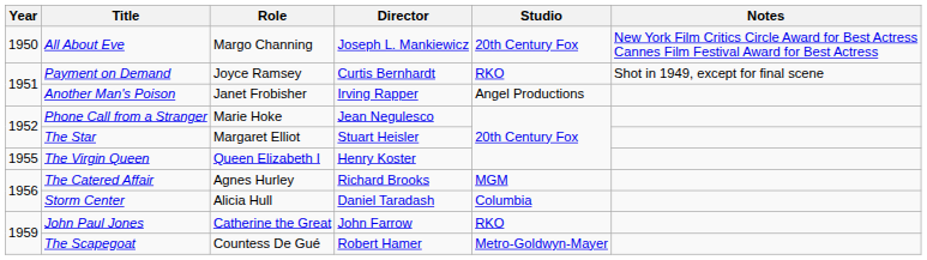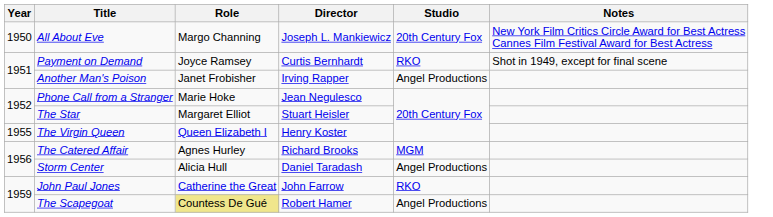Storm Center | Studio: Columbia -> Angel Productions
The Scapegoat | Role: no background -> khaki background
The Scapegoat | Studio: Metro-Goldwyn-Mayer -> Angel Productions
